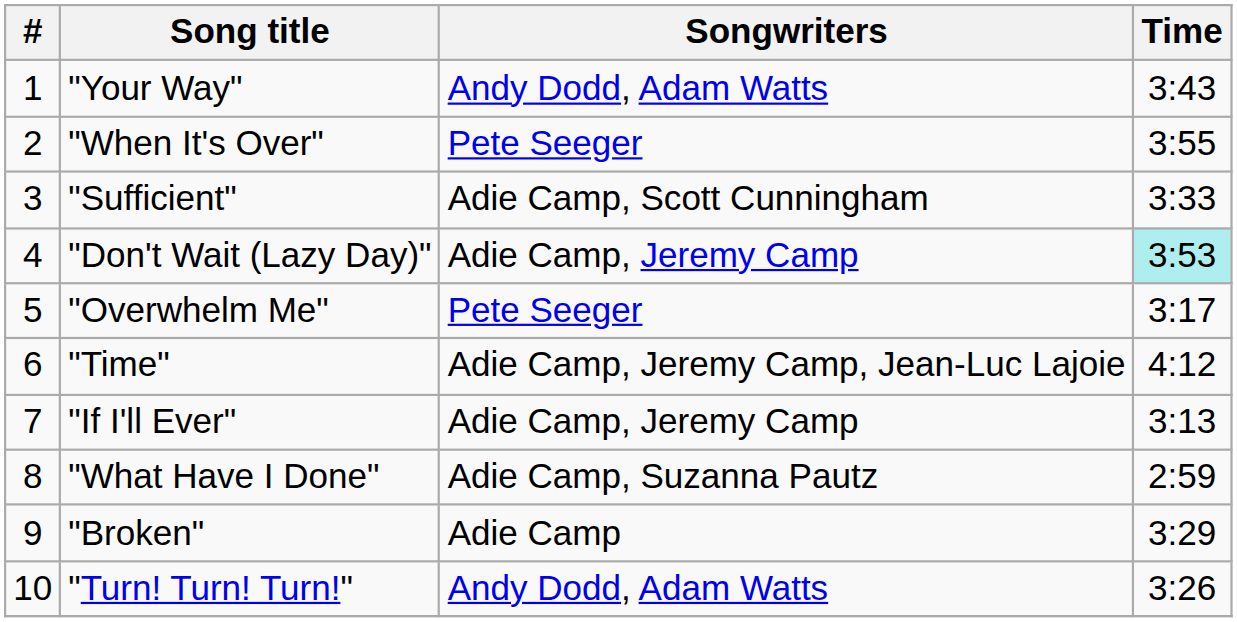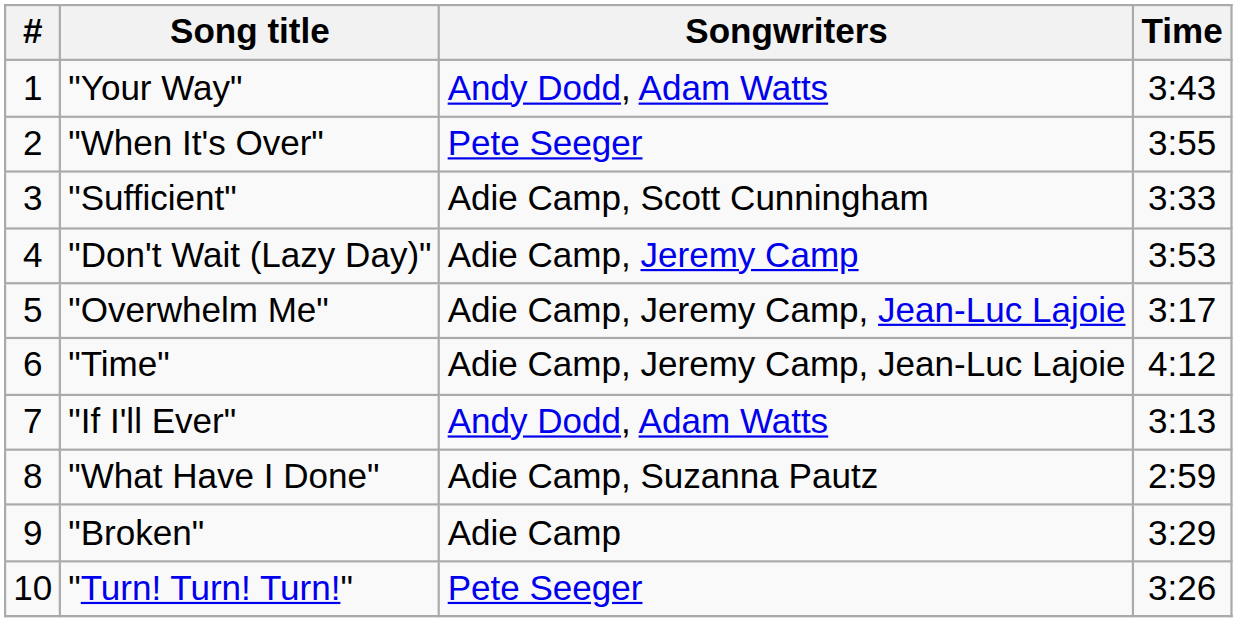"Don't Wait (Lazy Day)" | Time: paleturquoise background -> no background
"Overwhelm Me" | Songwriters: Pete Seeger -> Adie Camp, Jeremy Camp, Jean-Luc Lajoie
"If I'll Ever" | Songwriters: Adie Camp, Jeremy Camp -> Andy Dodd, Adam Watts
"Turn! Turn! Turn!" | Songwriters: Andy Dodd, Adam Watts -> Pete Seeger
